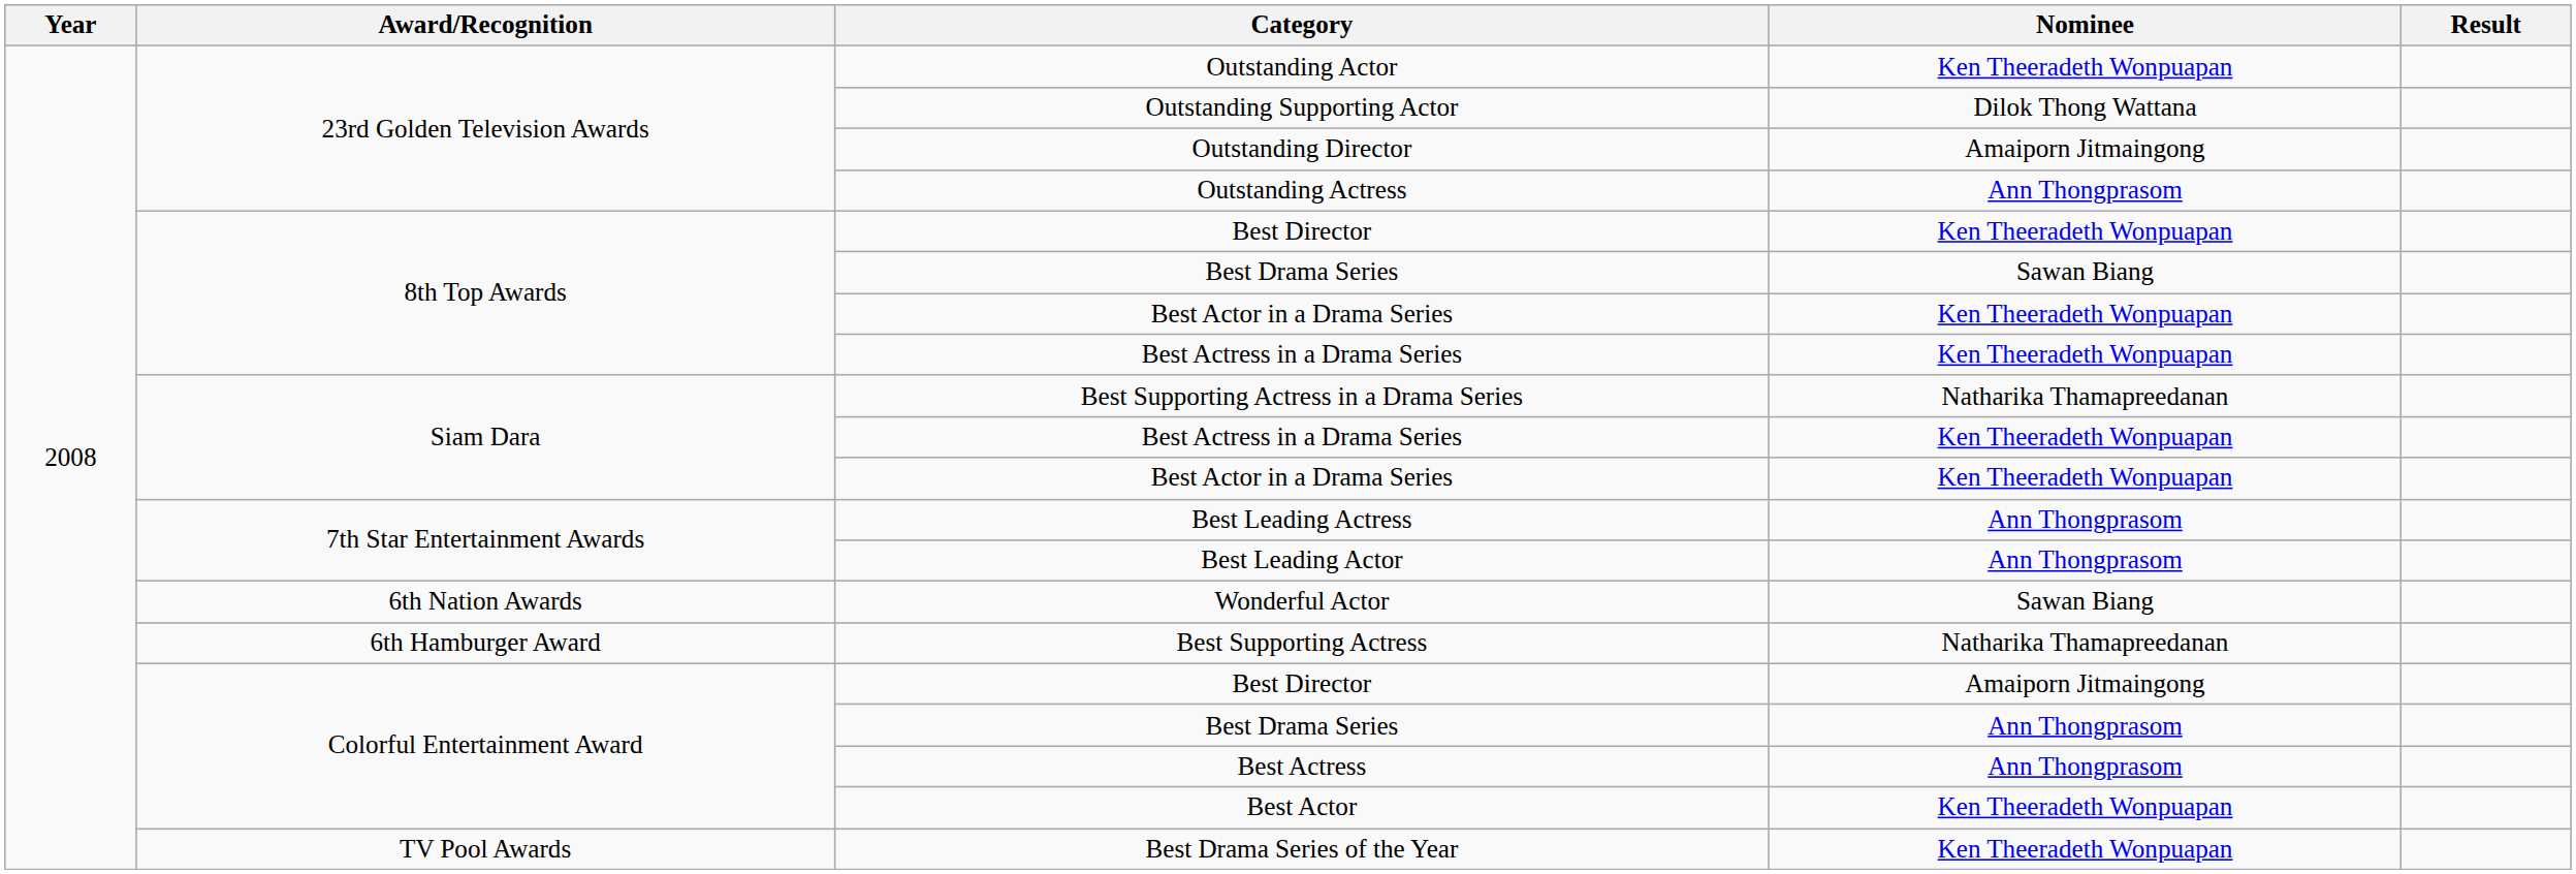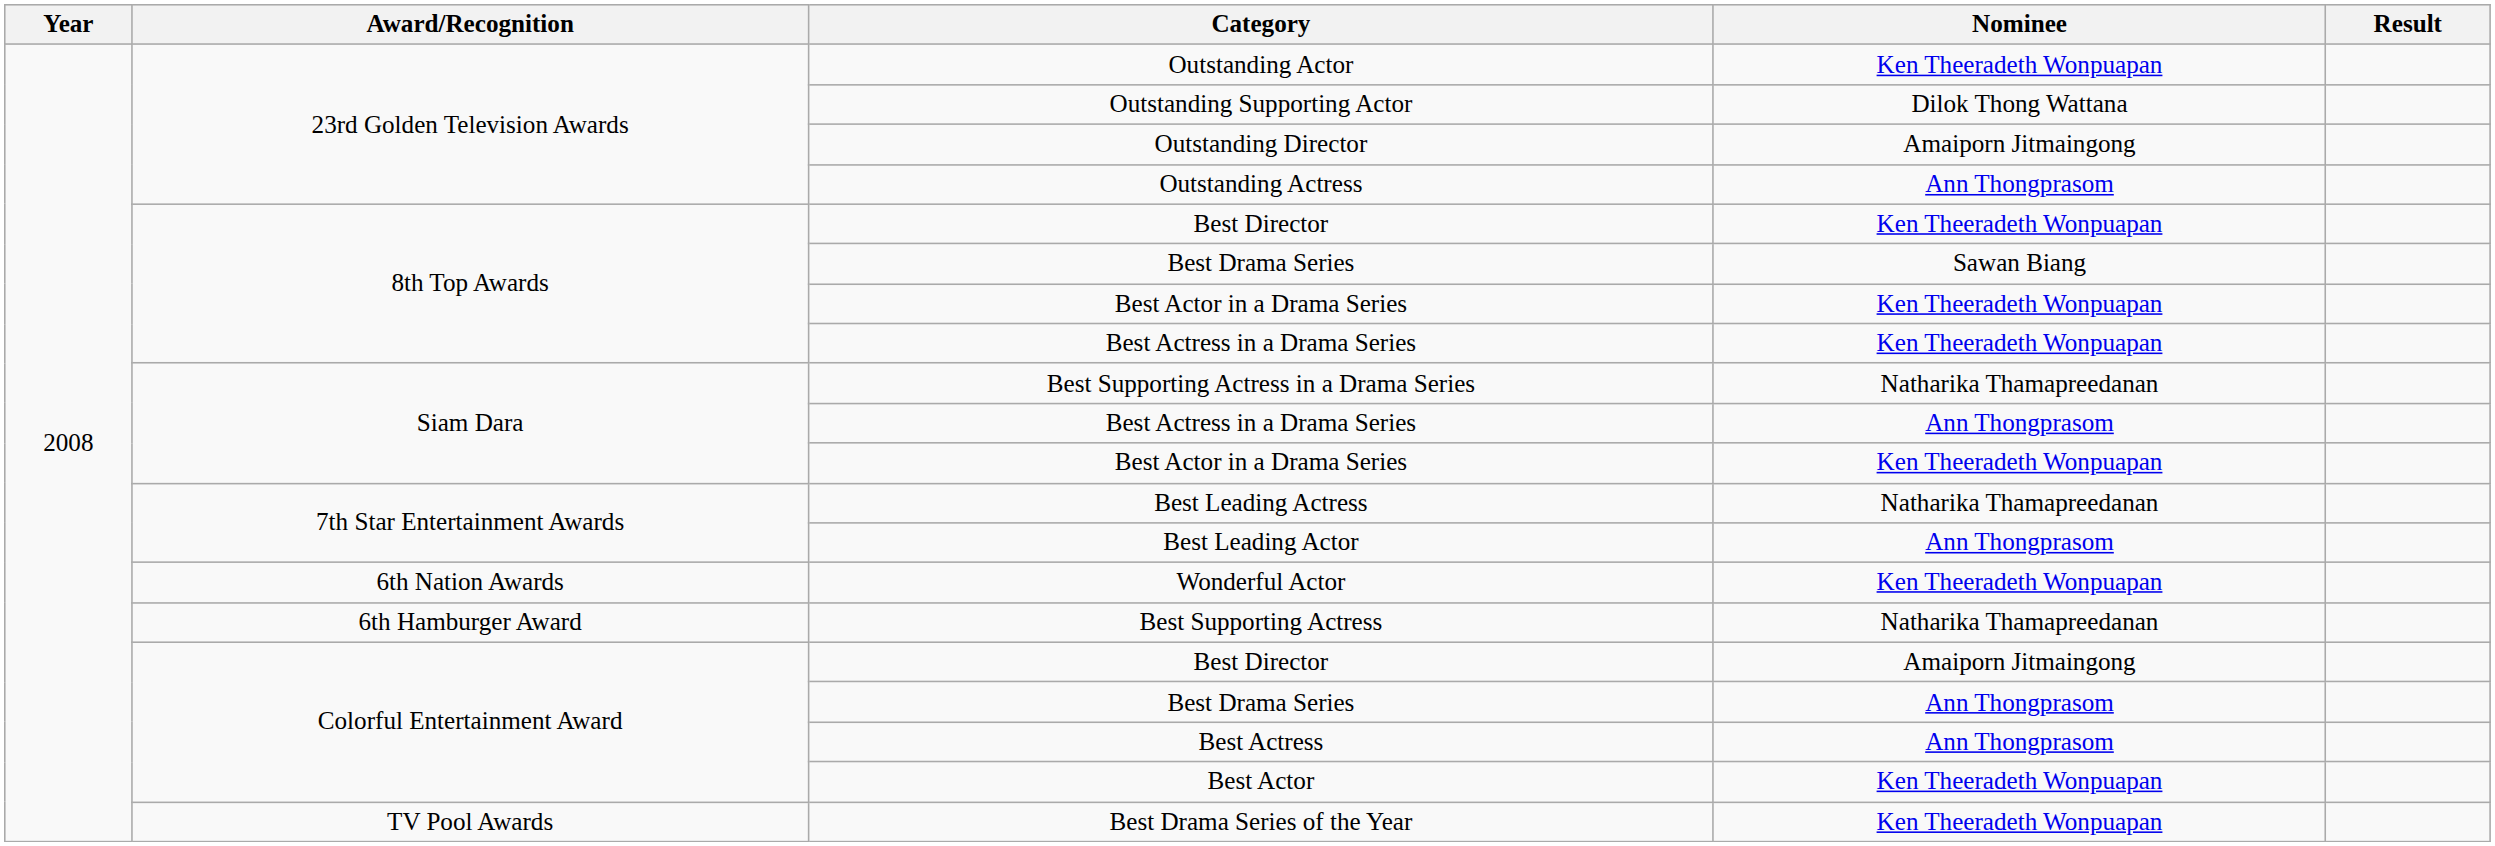Siam Dara / Best Actress in a Drama Series | Nominee: Ken Theeradeth Wonpuapan -> Ann Thongprasom
Best Leading Actress | Nominee: Ann Thongprasom -> Natharika Thamapreedanan
Wonderful Actor | Nominee: Sawan Biang -> Ken Theeradeth Wonpuapan
